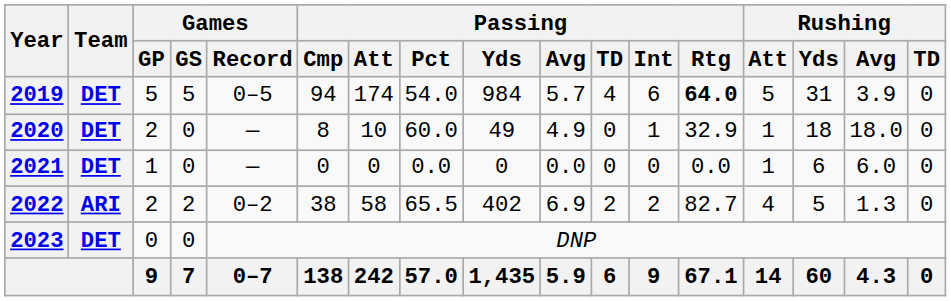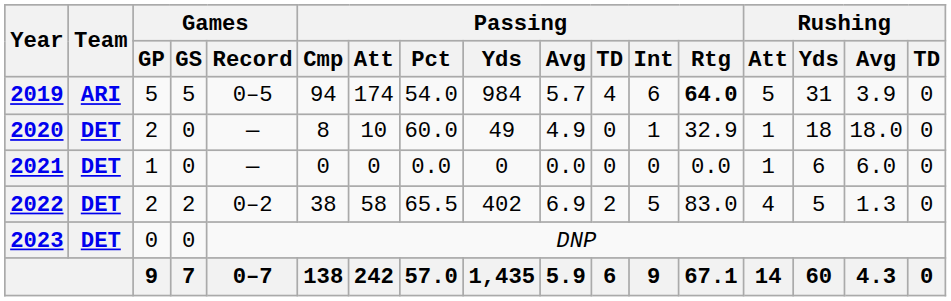2019 | Team: DET -> ARI
2022 | Team: ARI -> DET
2022 | Passing / Int: 2 -> 5
2022 | Passing / Rtg: 82.7 -> 83.0
